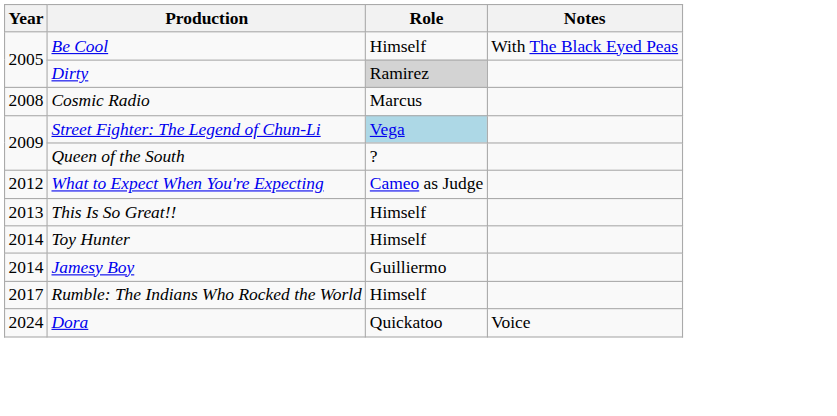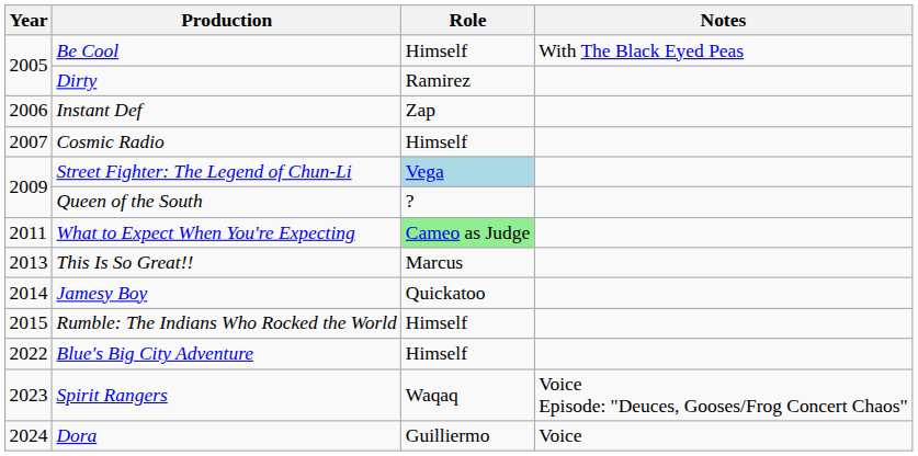Dirty | Role: lightgrey background -> no background
+ row: 2006 | Instant Def | Zap
Cosmic Radio | Year: 2008 -> 2007
Cosmic Radio | Role: Marcus -> Himself
What to Expect When You're Expecting | Year: 2012 -> 2011
What to Expect When You're Expecting | Role: no background -> lightgreen background
This Is So Great!! | Role: Himself -> Marcus
- row: 2014 | Toy Hunter | Himself
Jamesy Boy | Role: Guilliermo -> Quickatoo
Rumble: The Indians Who Rocked the World | Year: 2017 -> 2015
+ row: 2022 | Blue's Big City Adventure | Himself
+ row: 2023 | Spirit Rangers | Waqaq | Voice Episode: "Deuces, Gooses/Frog Concert Chaos"
Dora | Role: Quickatoo -> Guilliermo
